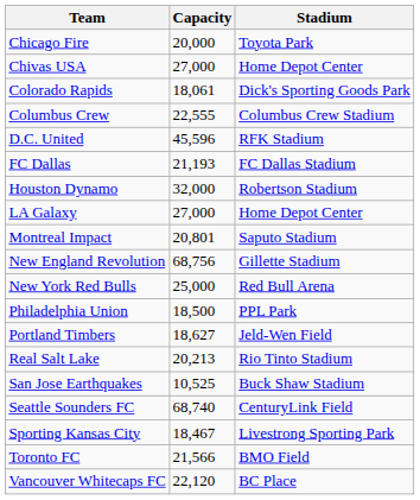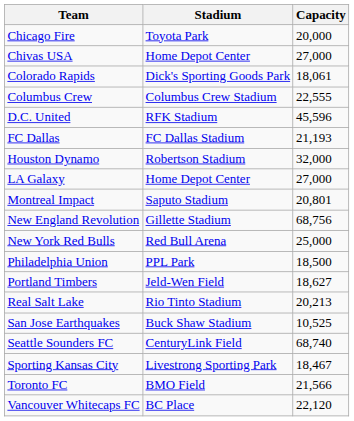columns swapped: Stadium <-> Capacity
